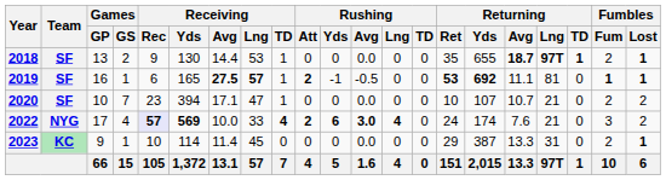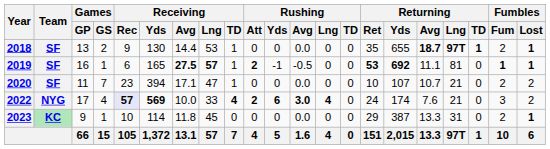2020 | Games / GP: 10 -> 11
2023 | Receiving / Avg: 11.4 -> 11.8
